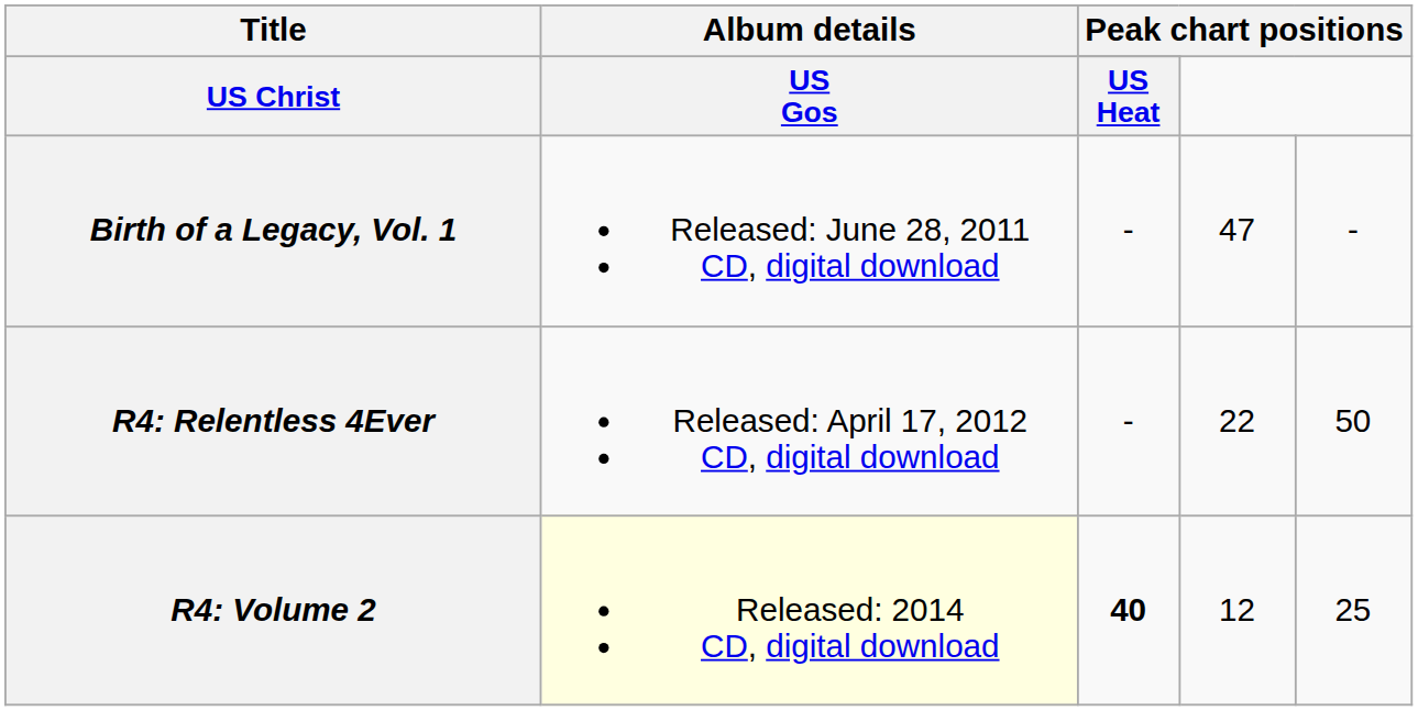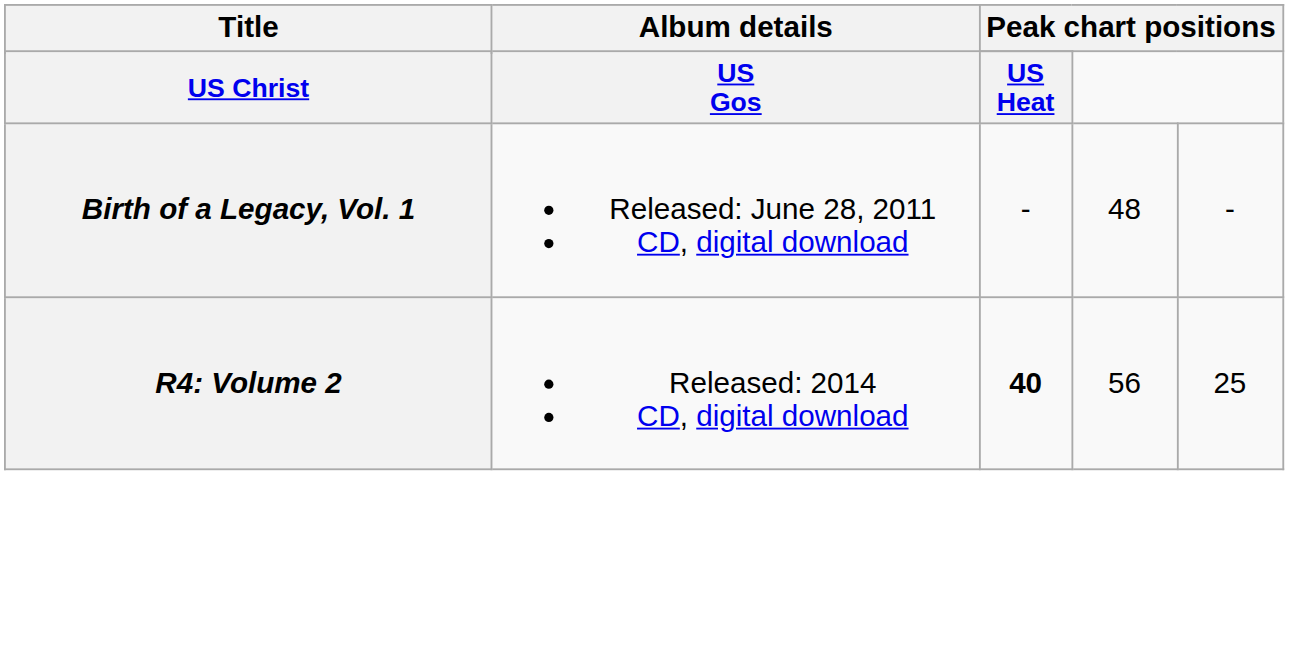Birth of a Legacy, Vol. 1 | column 4: 47 -> 48
- row: R4: Relentless 4Ever | Released: April 17, 2012 CD, digital download | - | 22 | 50
R4: Volume 2 | Album details: lightyellow background -> no background
R4: Volume 2 | column 4: 12 -> 56
